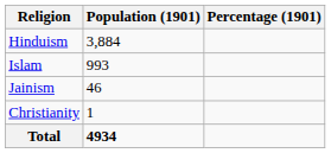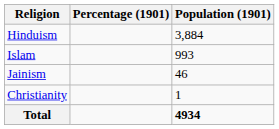columns swapped: Population (1901) <-> Percentage (1901)
